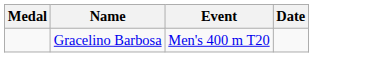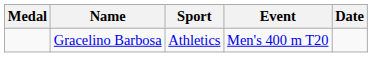+ column: Sport | Athletics
